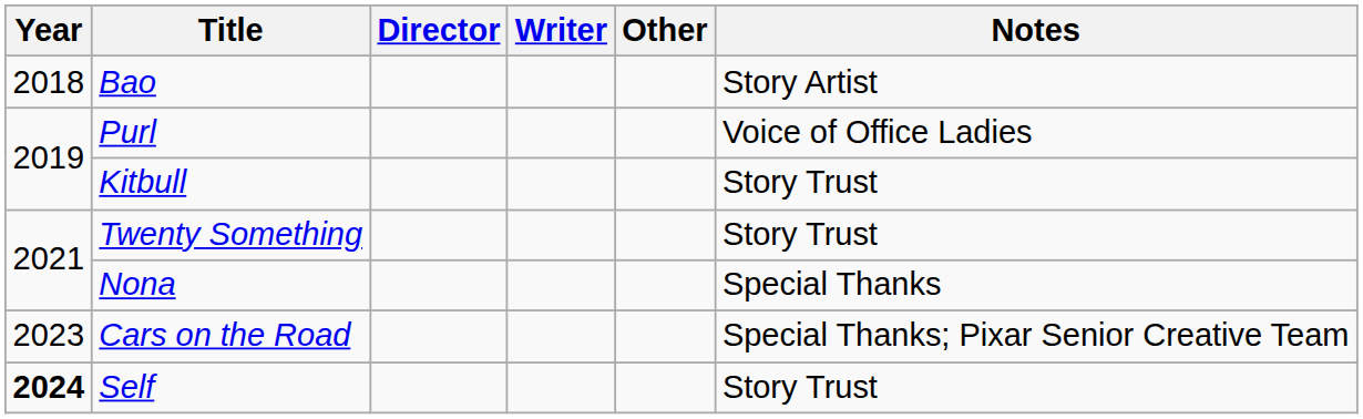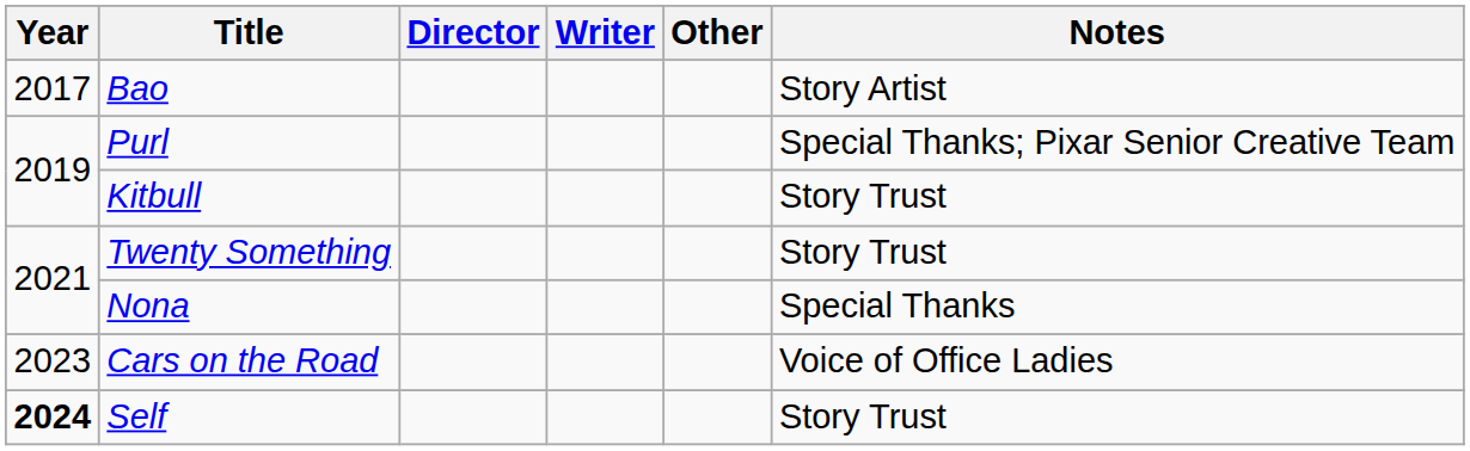Bao | Year: 2018 -> 2017
Purl | Notes: Voice of Office Ladies -> Special Thanks; Pixar Senior Creative Team
Cars on the Road | Notes: Special Thanks; Pixar Senior Creative Team -> Voice of Office Ladies
